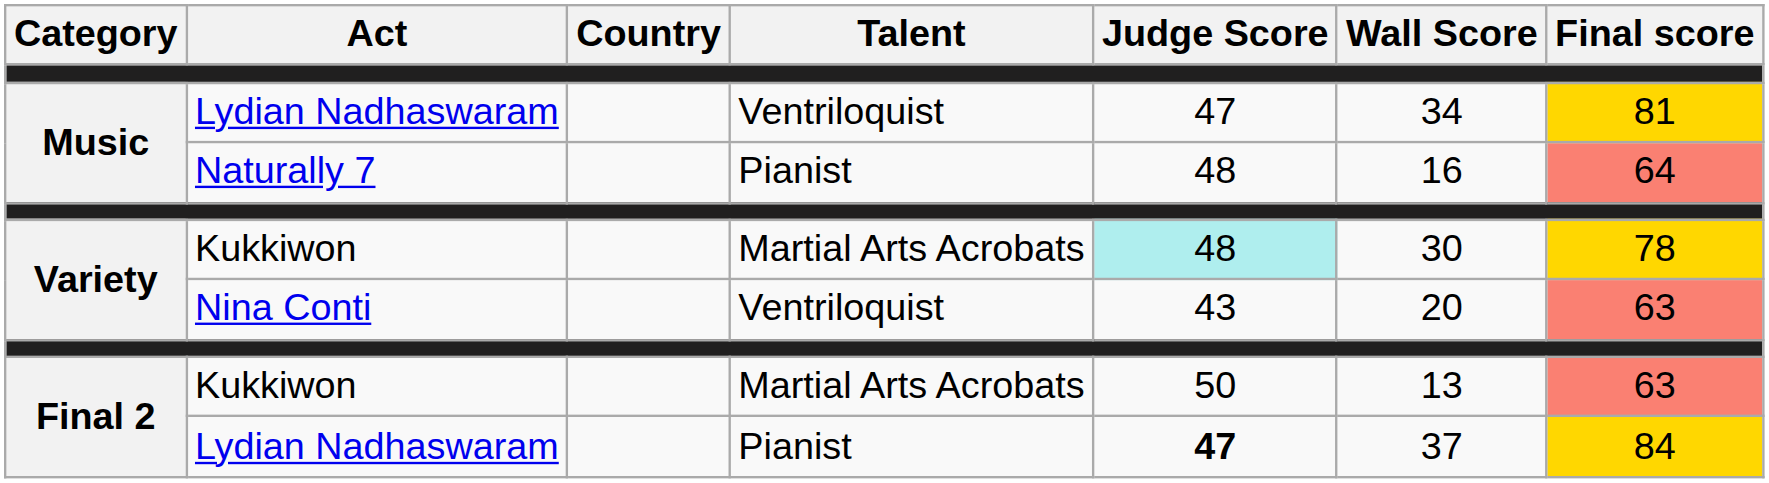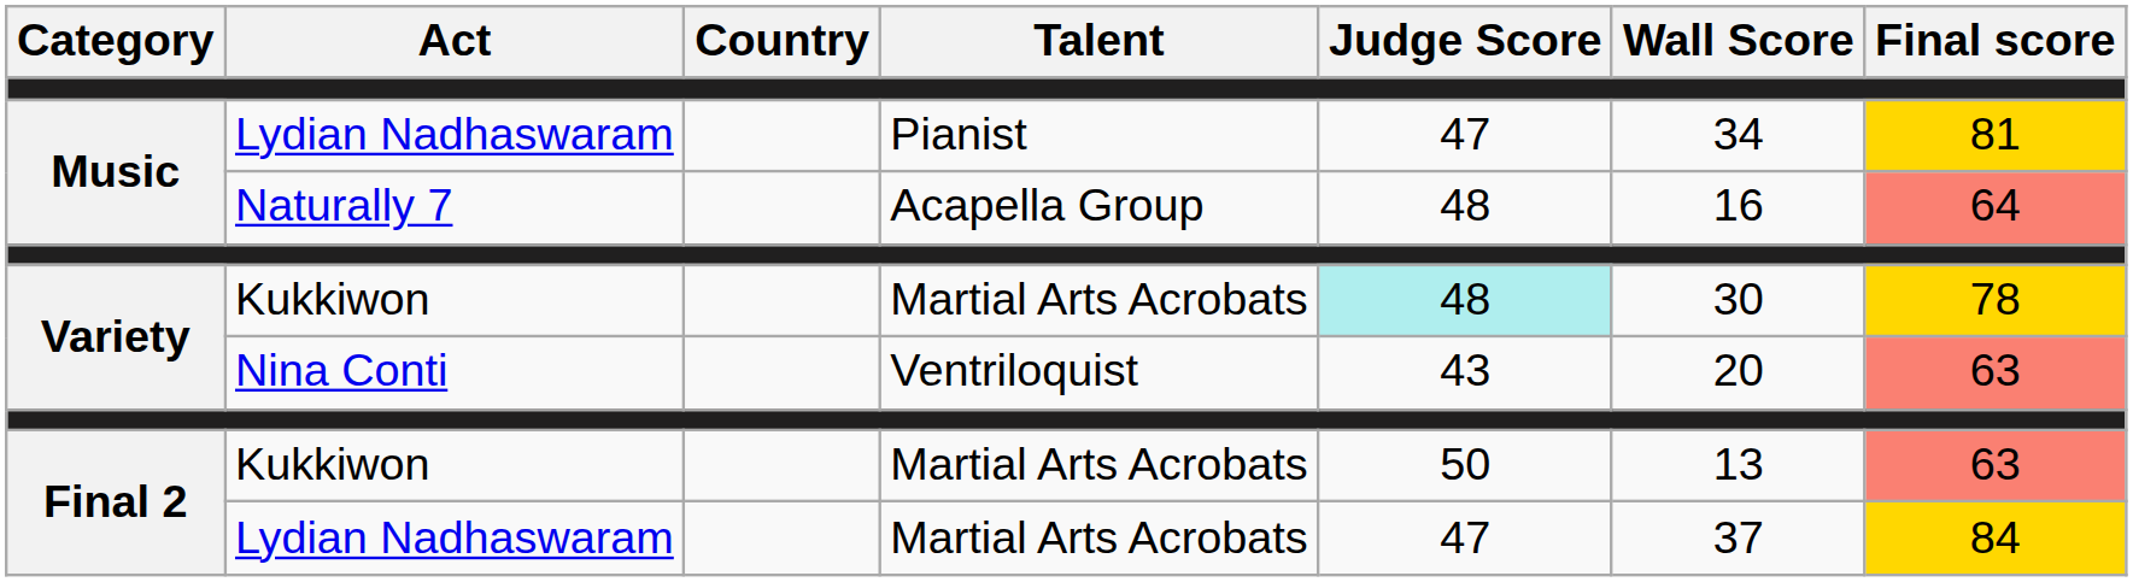Music / Lydian Nadhaswaram | Talent: Ventriloquist -> Pianist
Naturally 7 | Talent: Pianist -> Acapella Group
Final 2 / Lydian Nadhaswaram | Talent: Pianist -> Martial Arts Acrobats
Final 2 / Lydian Nadhaswaram | Judge Score: bold -> normal
